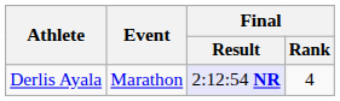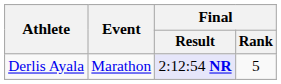Derlis Ayala | Final / Rank: 4 -> 5
